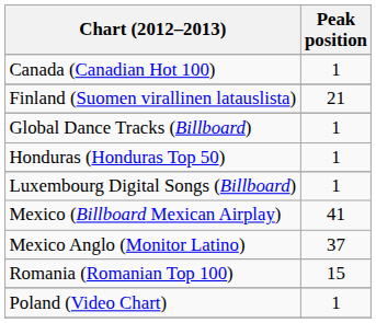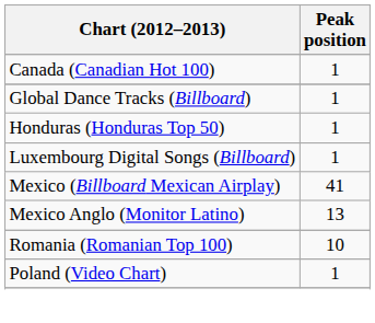- row: Finland (Suomen virallinen latauslista) | 21
Mexico Anglo (Monitor Latino) | Peak position: 37 -> 13
Romania (Romanian Top 100) | Peak position: 15 -> 10
